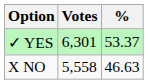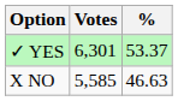X NO | Votes: 5,558 -> 5,585
